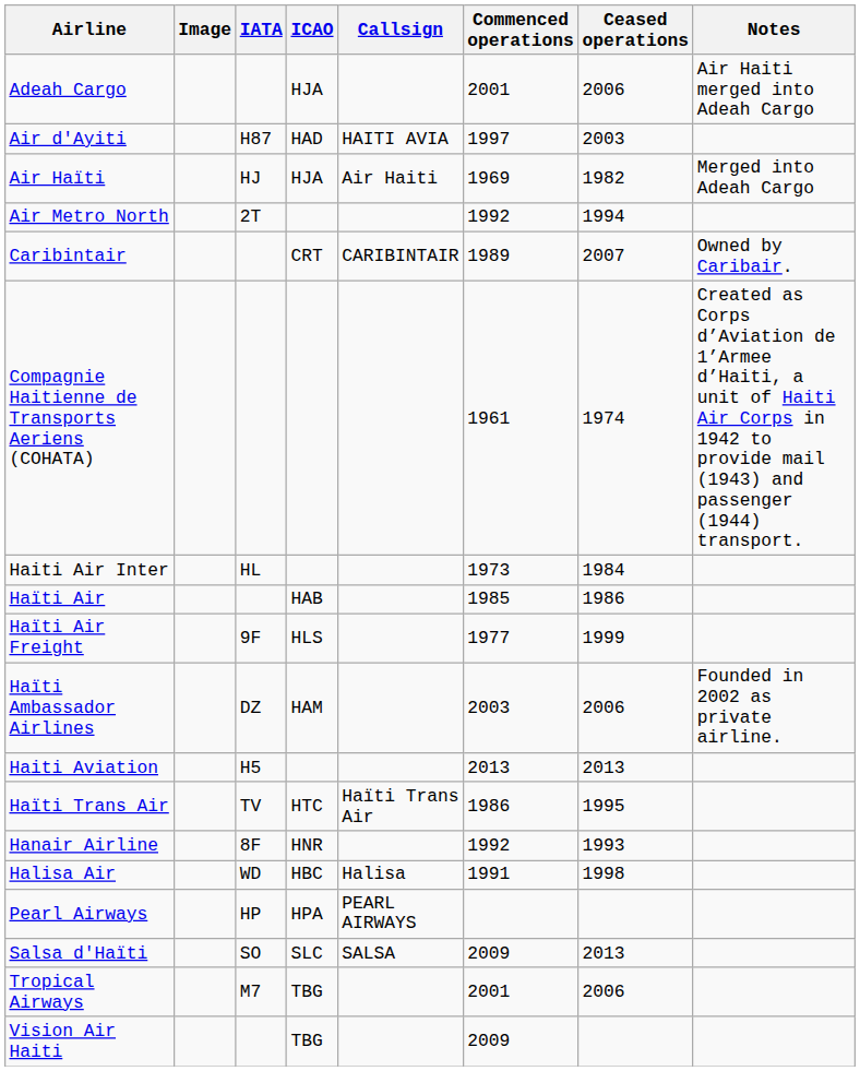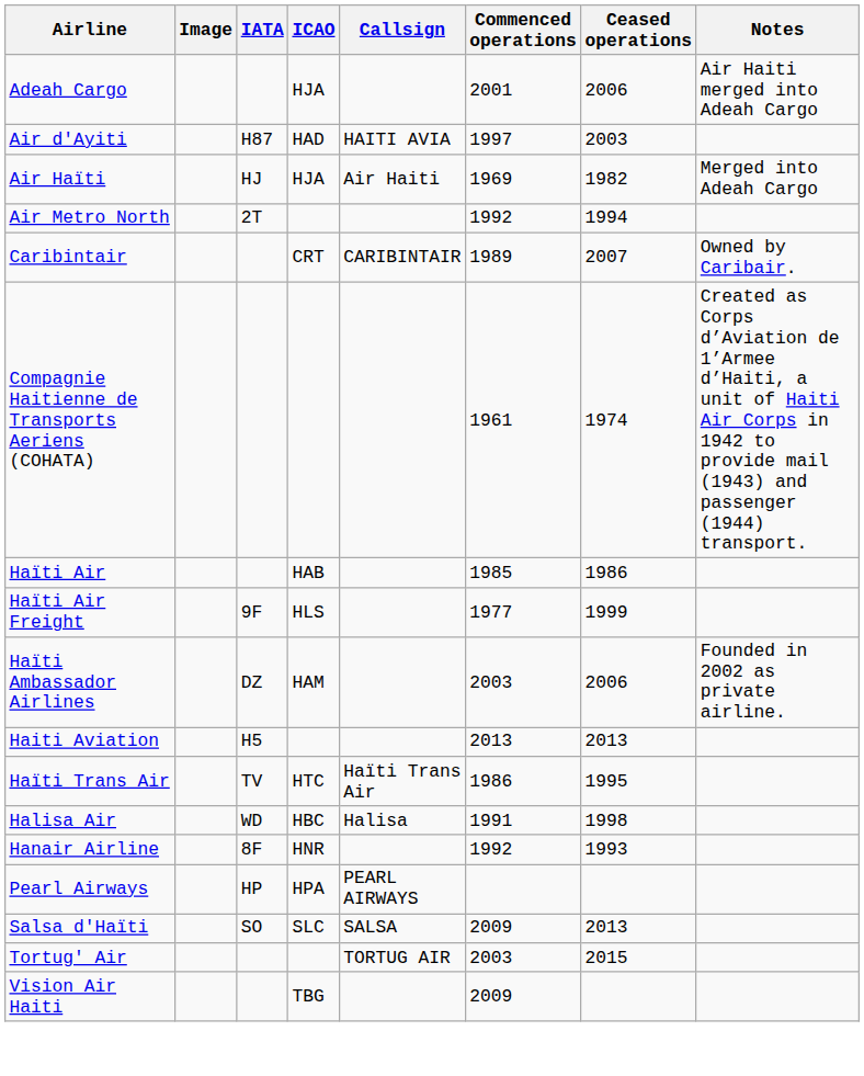- row: Haiti Air Inter | HL | 1973 | 1984
rows swapped: Halisa Air <-> Hanair Airline
+ row: Tortug' Air | TORTUG AIR | 2003 | 2015
- row: Tropical Airways | M7 | TBG | 2001 | 2006
